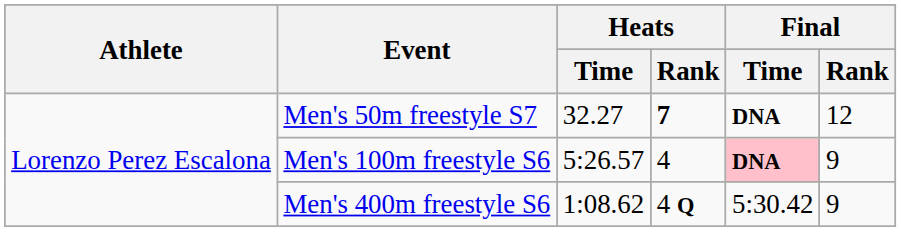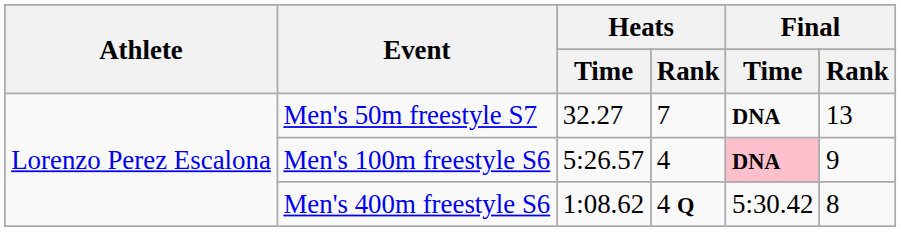Men's 50m freestyle S7 | Heats / Rank: bold -> normal
Men's 50m freestyle S7 | Final / Rank: 12 -> 13
Men's 400m freestyle S6 | Final / Rank: 9 -> 8
